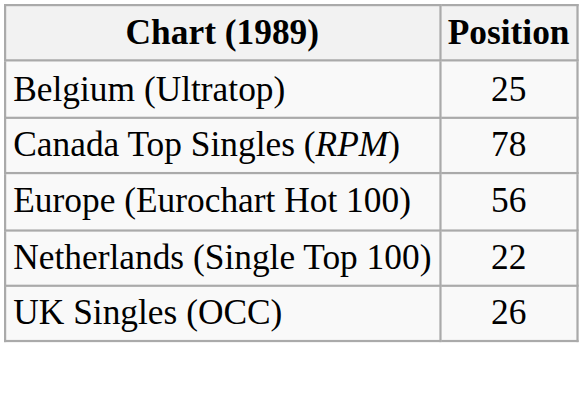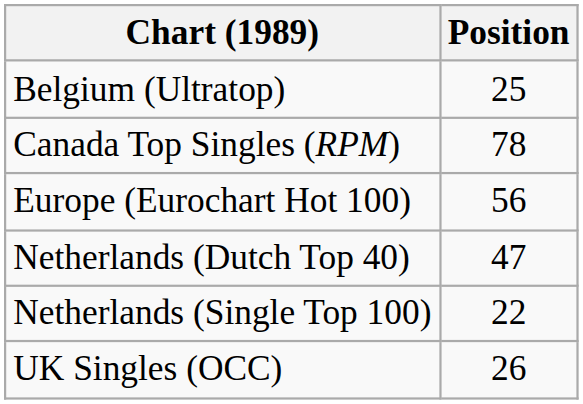+ row: Netherlands (Dutch Top 40) | 47
